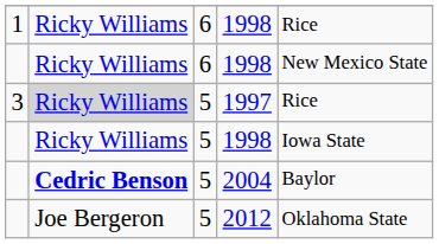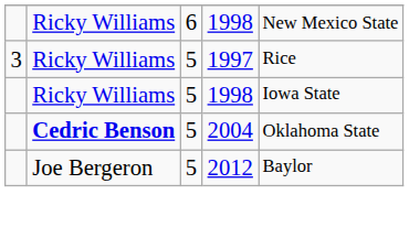- row: 1 | Ricky Williams | 6 | 1998 | Rice
1997 | column 2: lightgrey background -> no background
2004 | column 5: Baylor -> Oklahoma State
2012 | column 5: Oklahoma State -> Baylor
